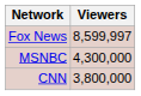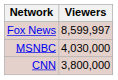MSNBC | Viewers: 4,300,000 -> 4,030,000
